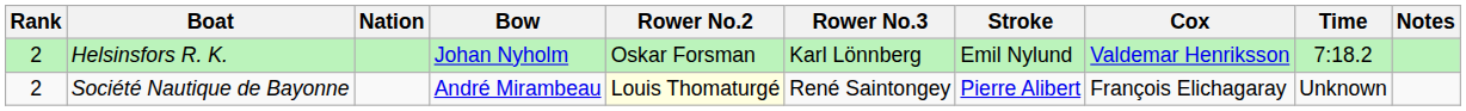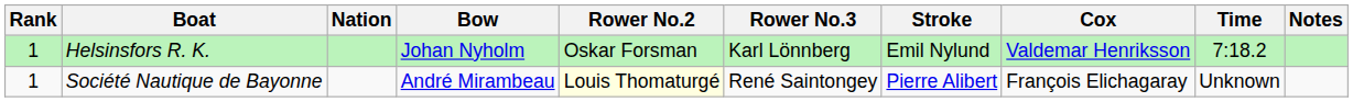Helsinsfors R. K. | Rank: 2 -> 1
Société Nautique de Bayonne | Rank: 2 -> 1
